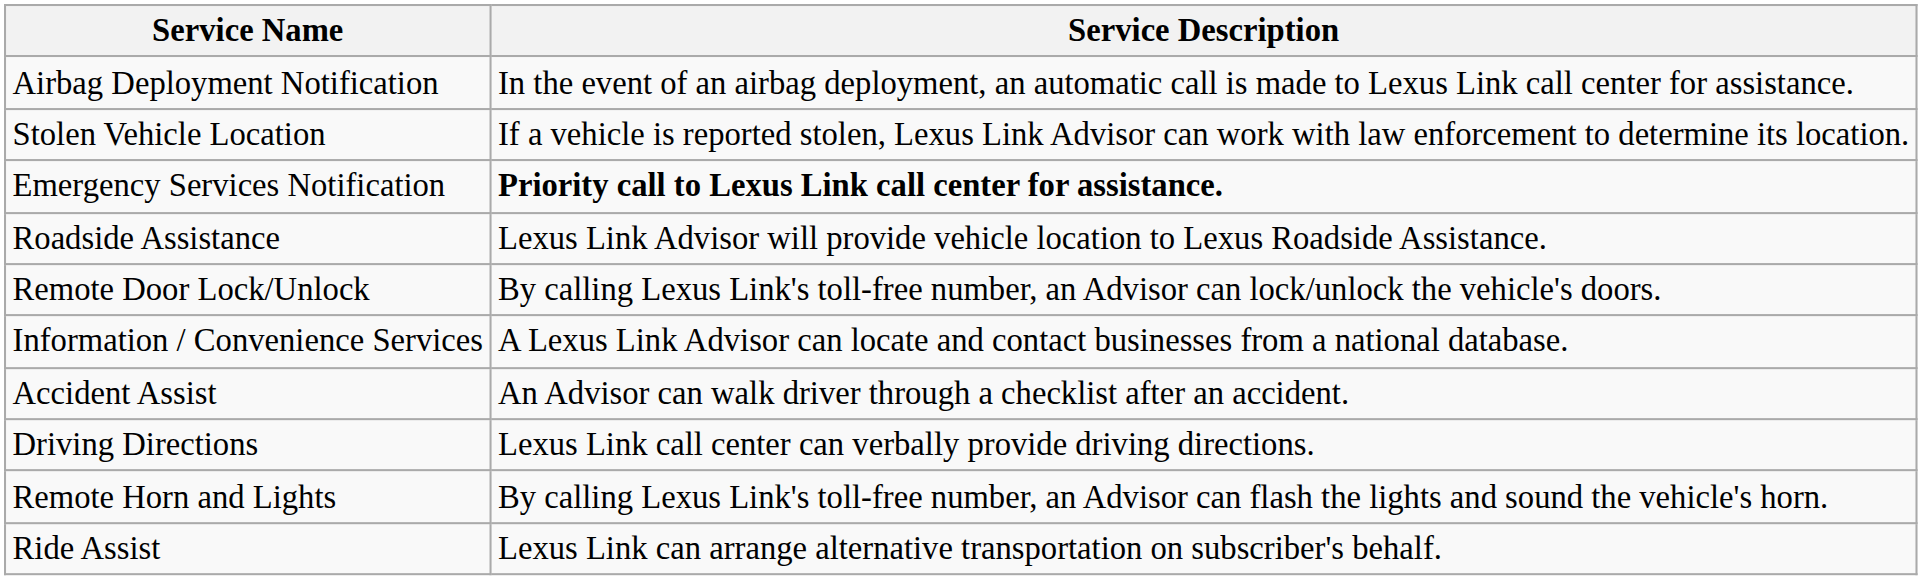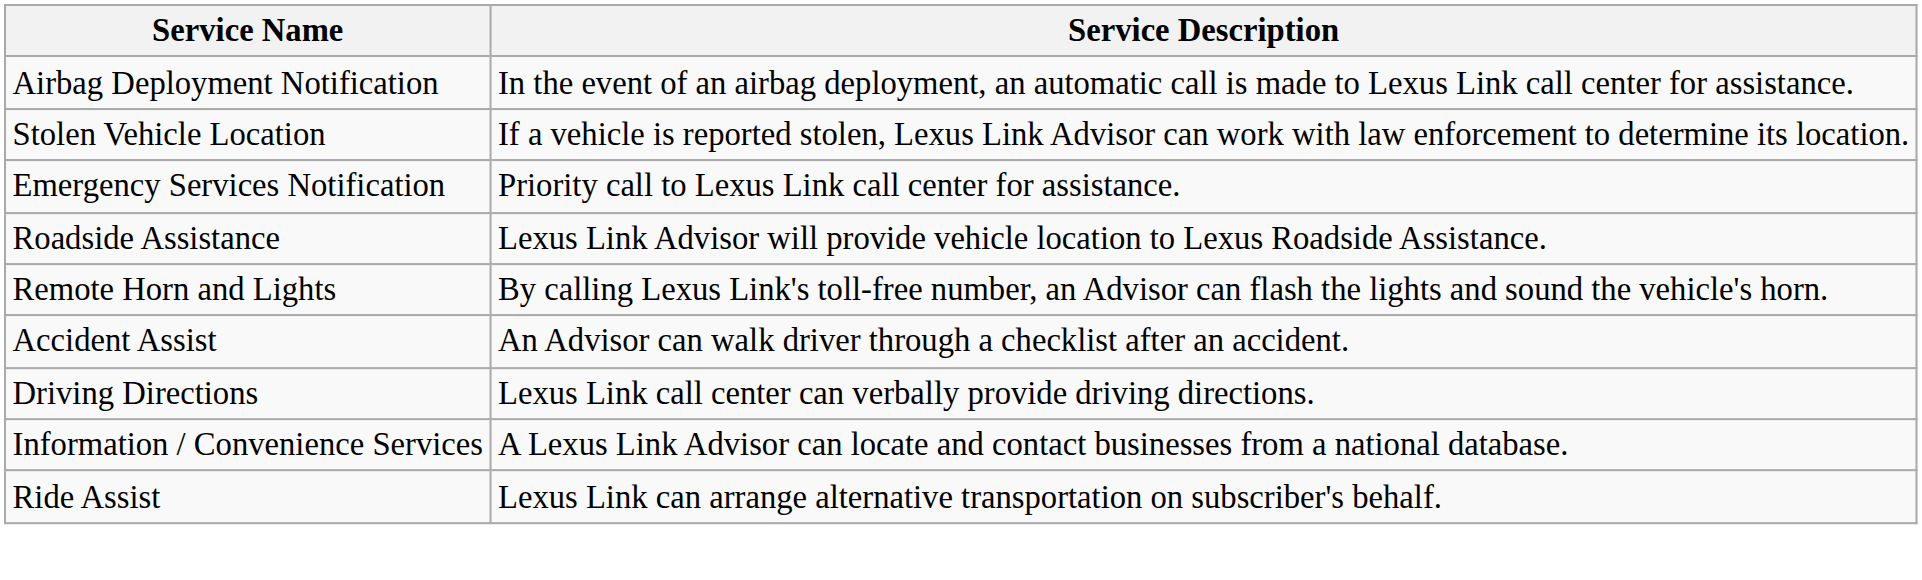Emergency Services Notification | Service Description: bold -> normal
- row: Remote Door Lock/Unlock | By calling Lexus Link's toll-free number, an Advisor can lock/unlock the vehicle's doors.
rows swapped: Remote Horn and Lights <-> Information / Convenience Services
